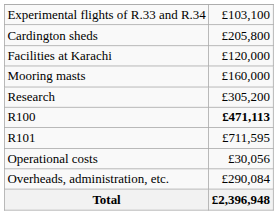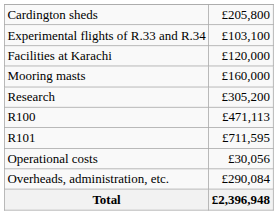rows swapped: Experimental flights of R.33 and R.34 <-> Cardington sheds
R100 | column 2: bold -> normal
